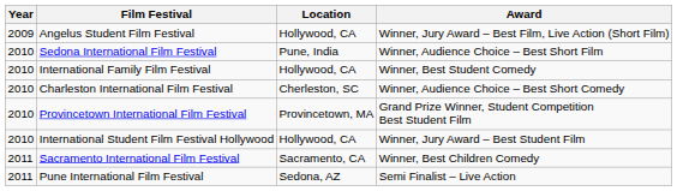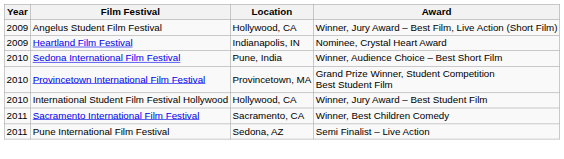+ row: 2009 | Heartland Film Festival | Indianapolis, IN | Nominee, Crystal Heart Award
- row: 2010 | International Family Film Festival | Hollywood, CA | Winner, Best Student Comedy
- row: 2010 | Charleston International Film Festival | Cherleston, SC | Winner, Audience Choice – Best Short Comedy
